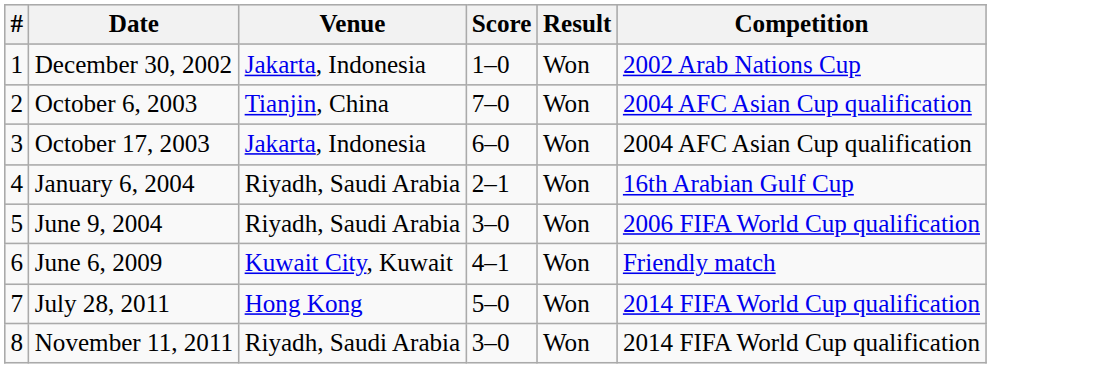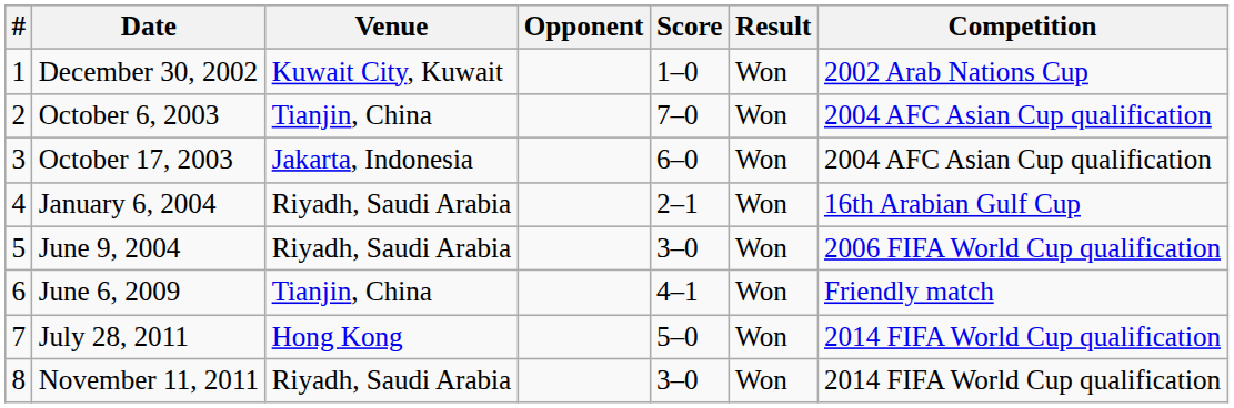+ column: Opponent
December 30, 2002 | Venue: Jakarta, Indonesia -> Kuwait City, Kuwait
June 6, 2009 | Venue: Kuwait City, Kuwait -> Tianjin, China
